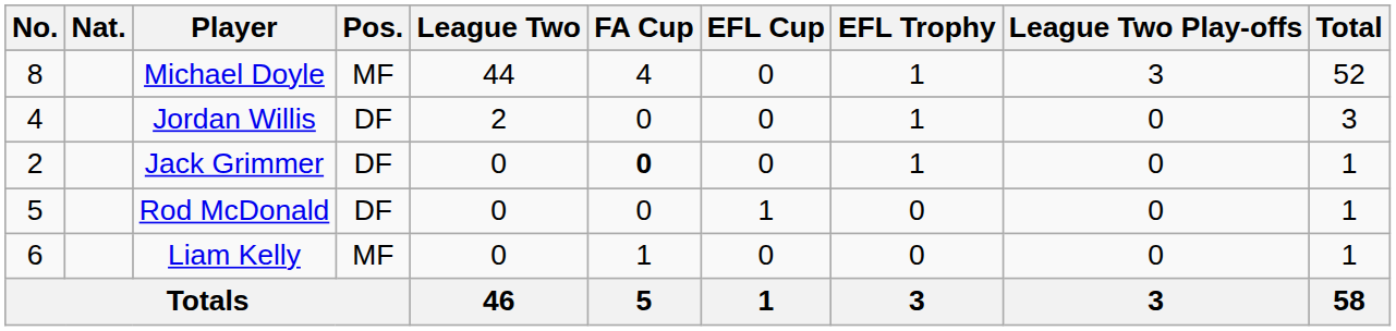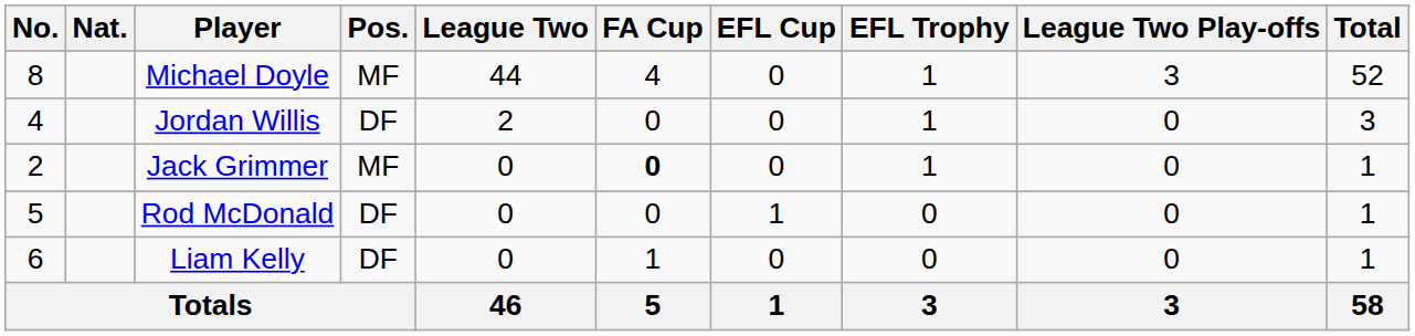Jack Grimmer | Pos.: DF -> MF
Liam Kelly | Pos.: MF -> DF
